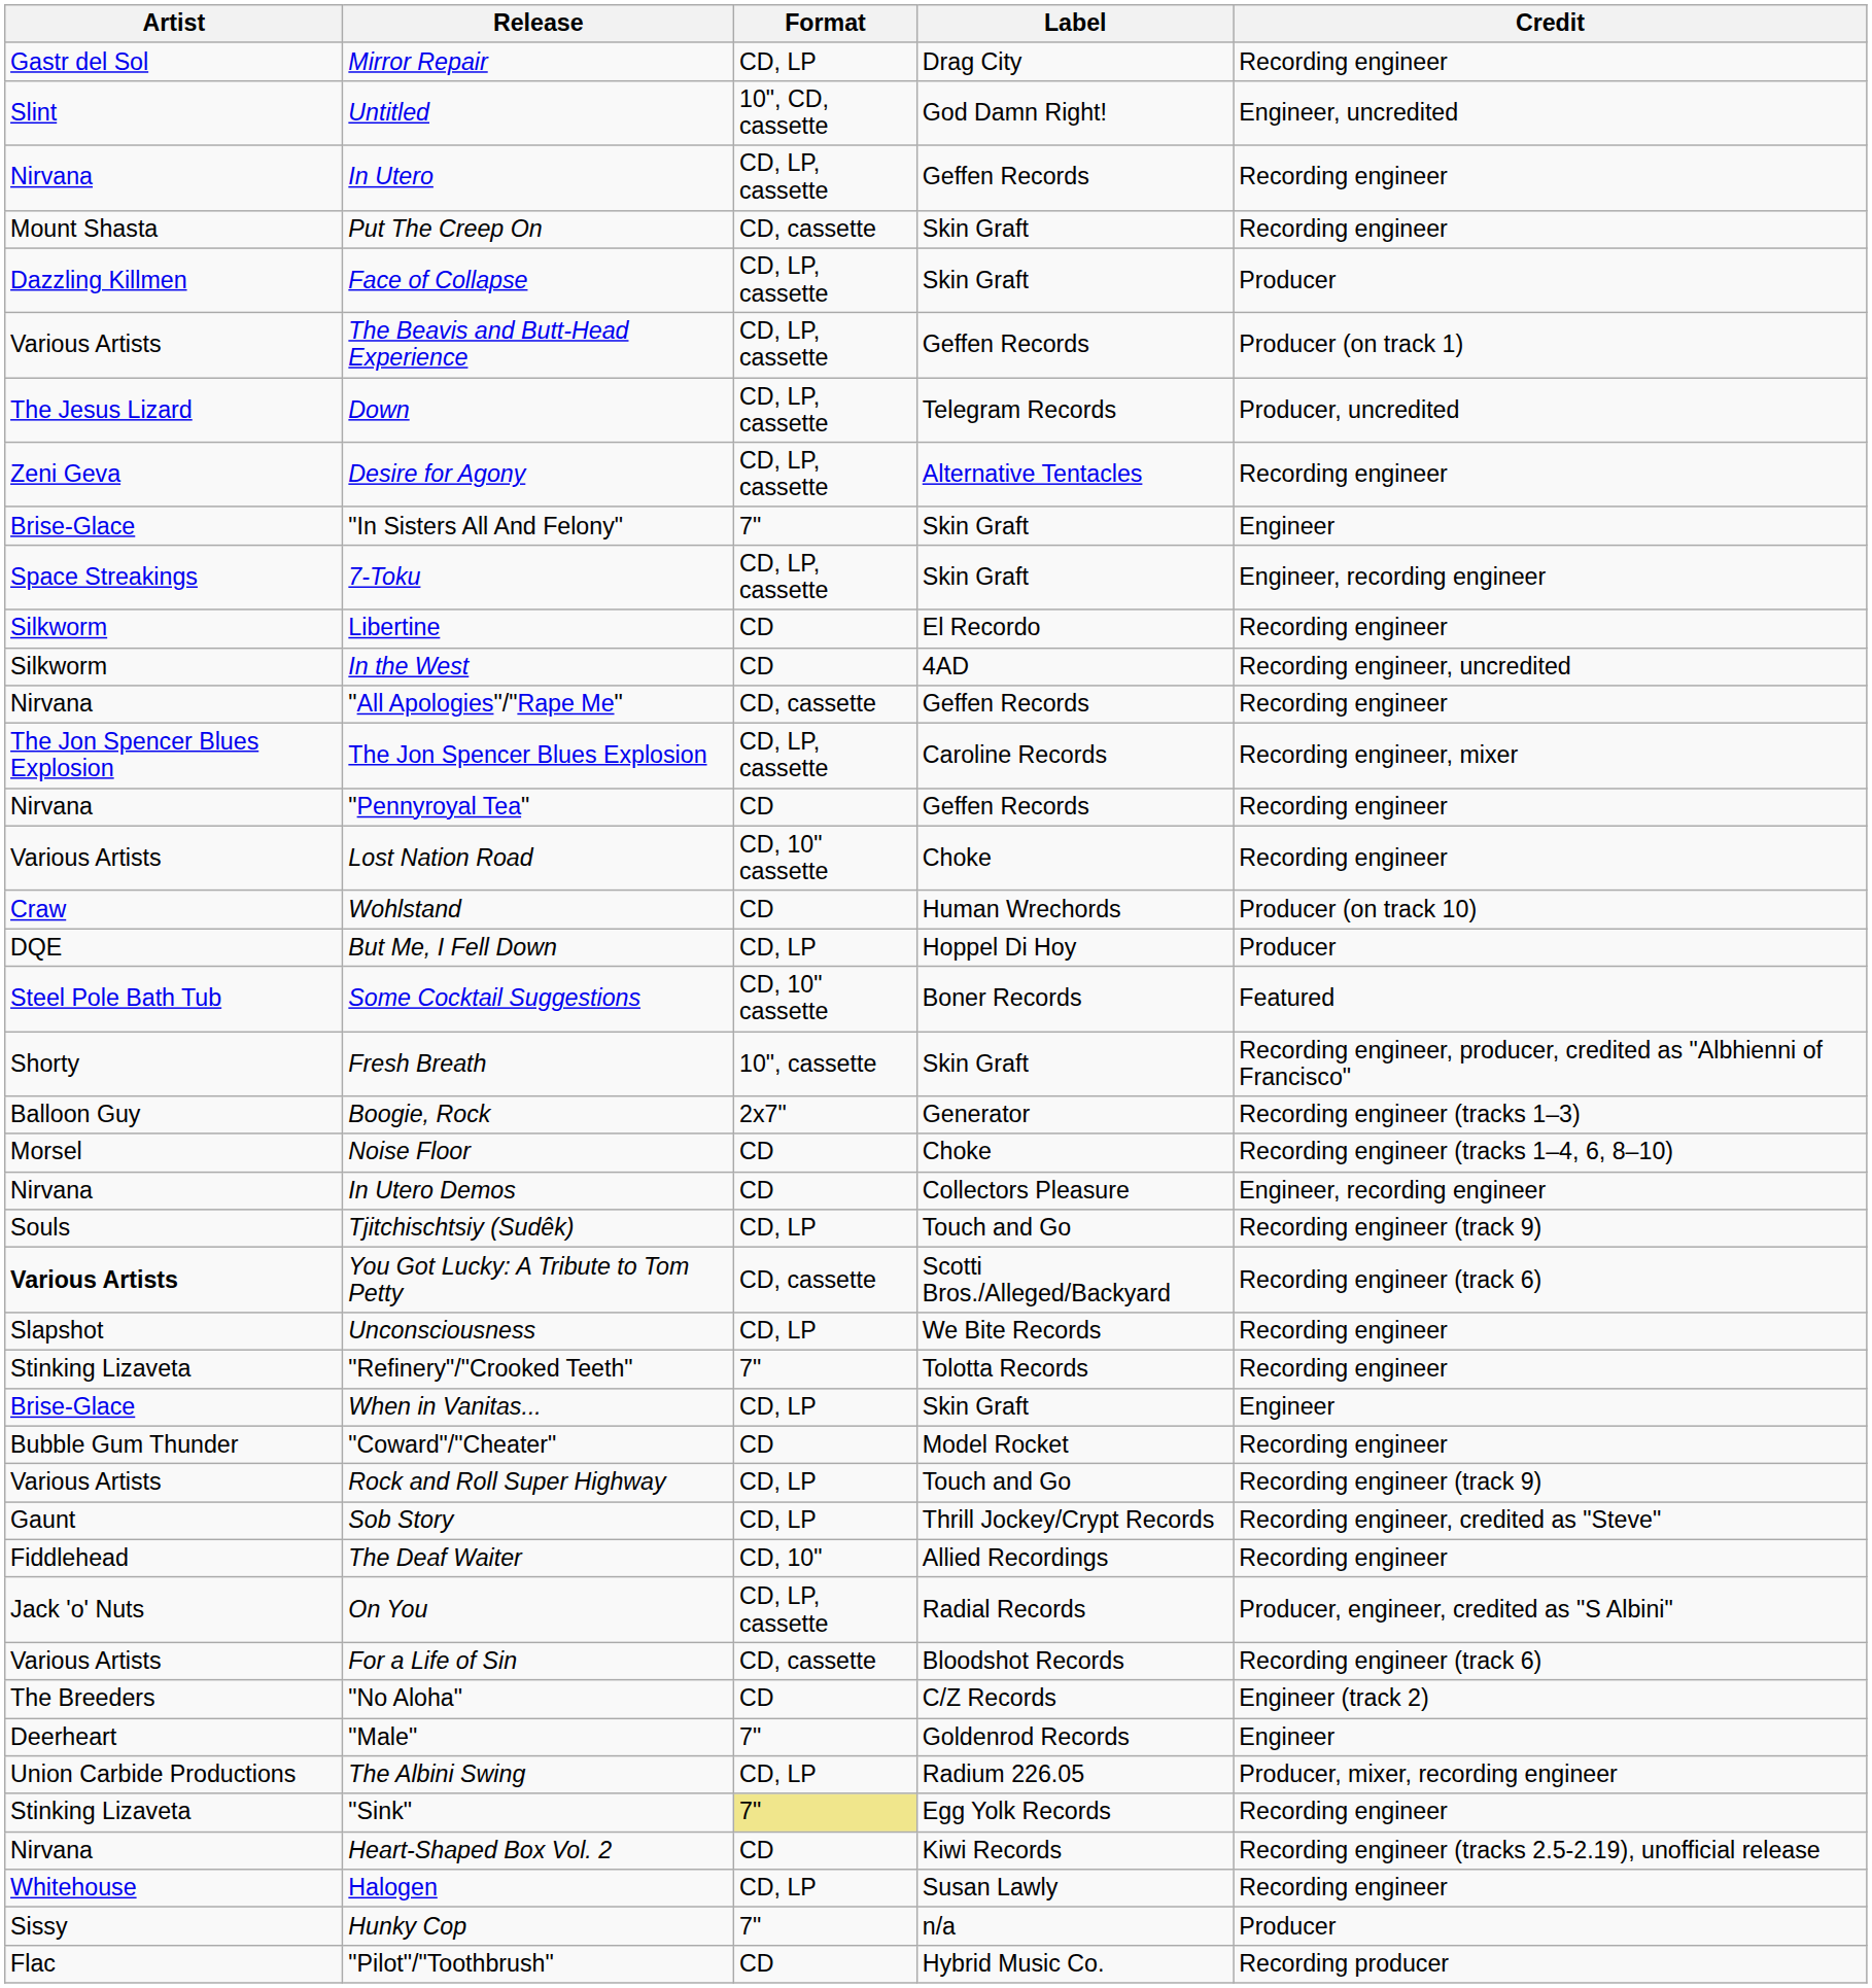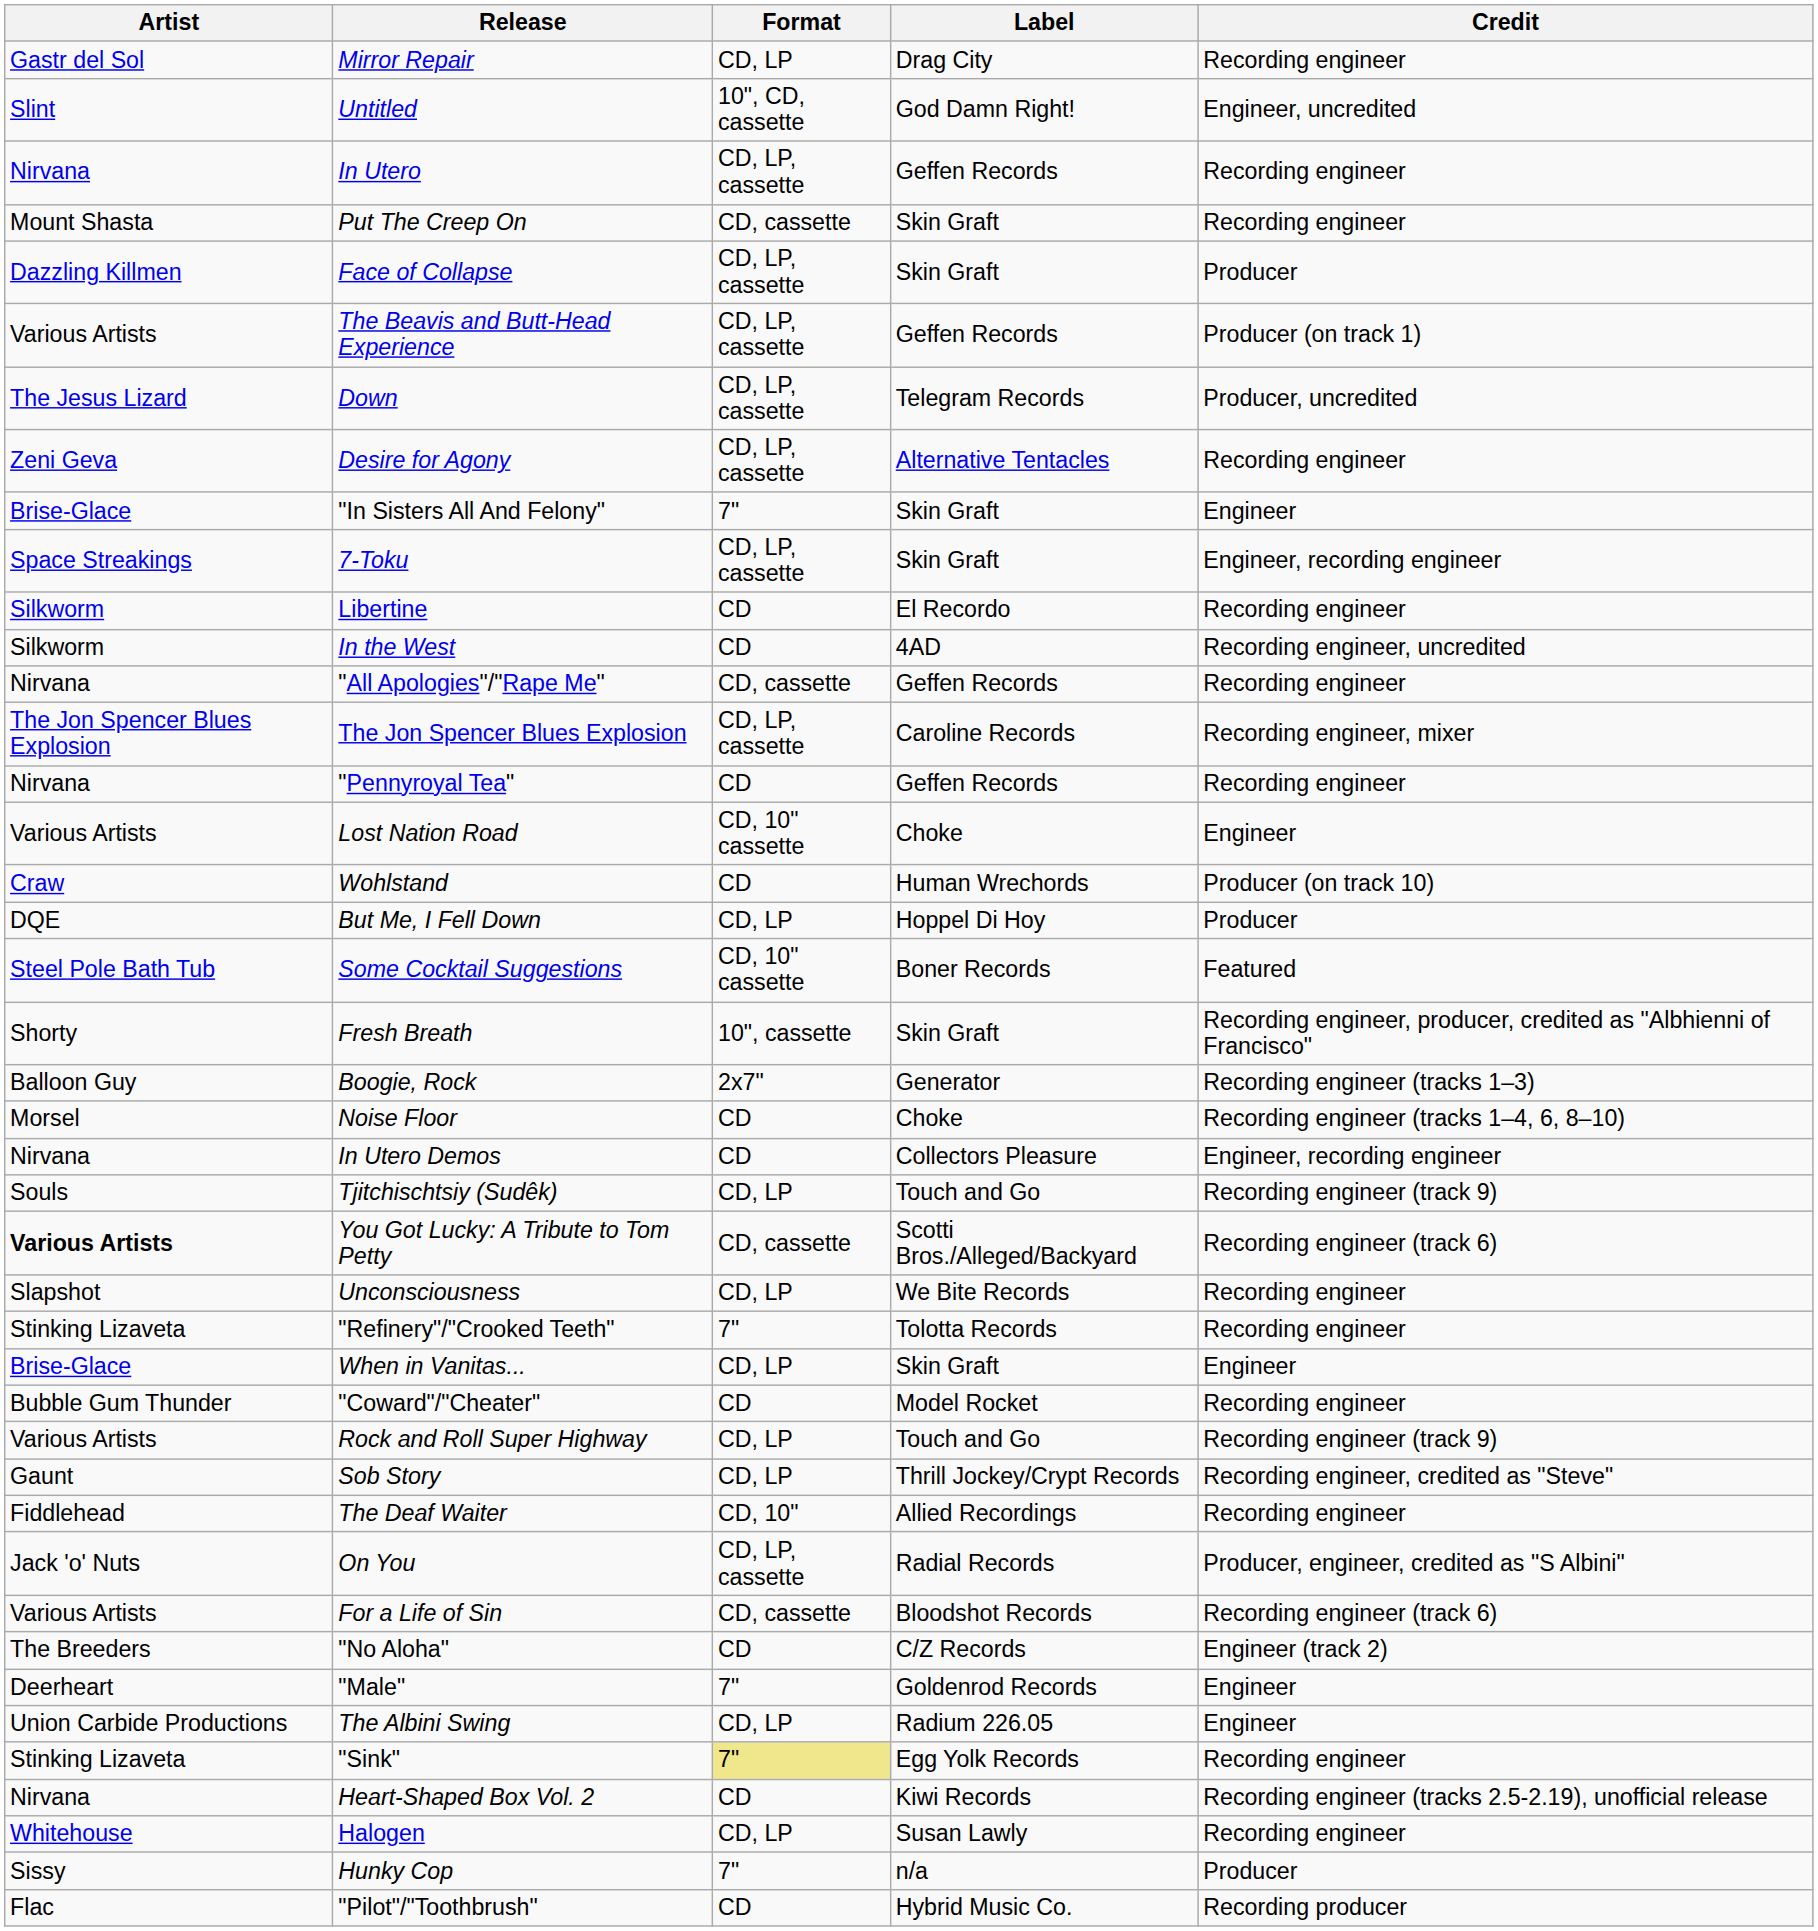Lost Nation Road | Credit: Recording engineer -> Engineer
The Albini Swing | Credit: Producer, mixer, recording engineer -> Engineer
